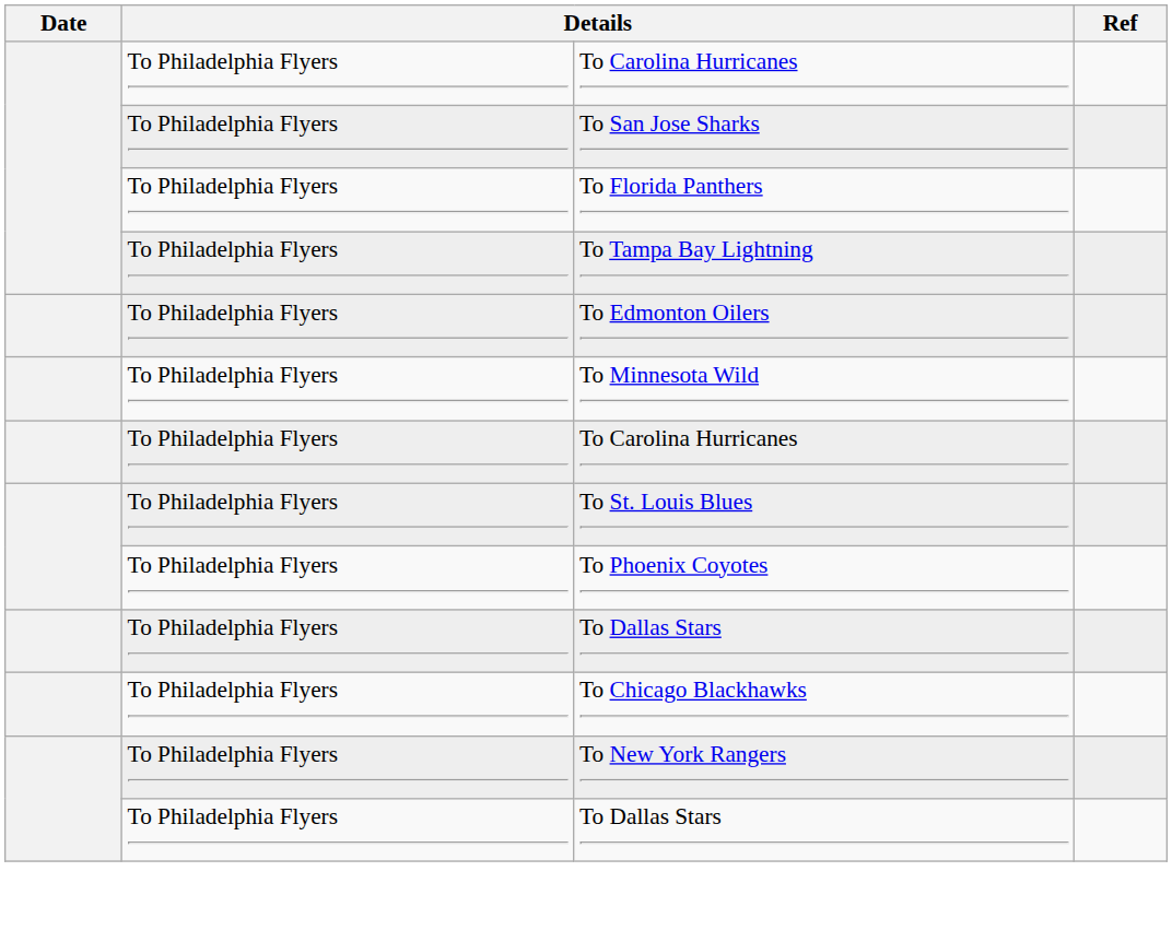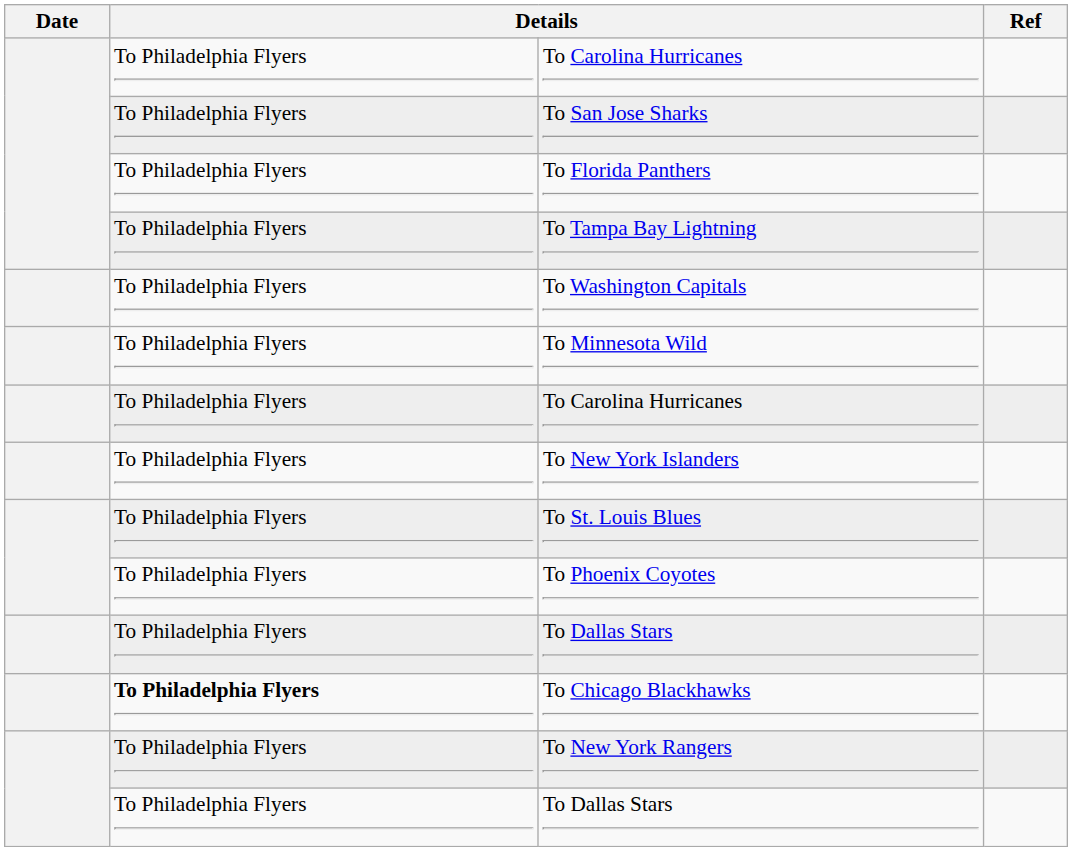+ row: To Philadelphia Flyers | To Washington Capitals
- row: To Philadelphia Flyers | To Edmonton Oilers
+ row: To Philadelphia Flyers | To New York Islanders
To Chicago Blackhawks | column 2: normal -> bold
